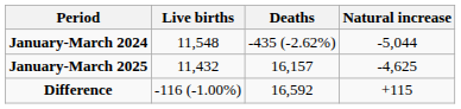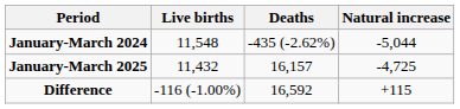January-March 2025 | Natural increase: -4,625 -> -4,725
